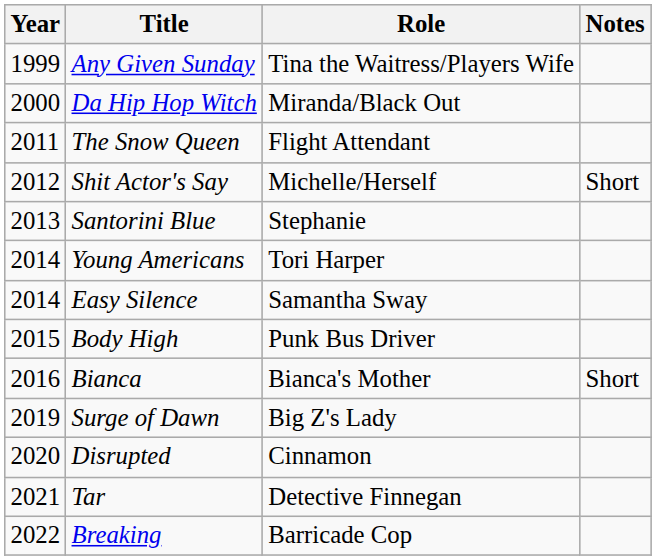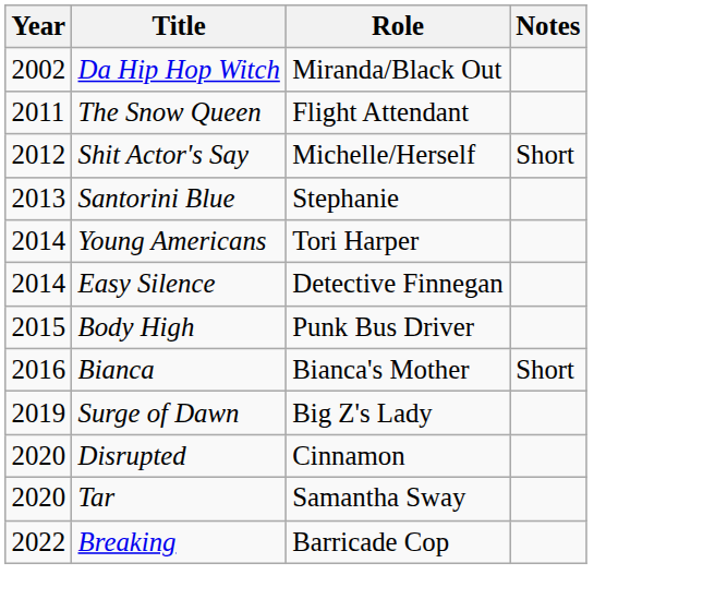- row: 1999 | Any Given Sunday | Tina the Waitress/Players Wife
Da Hip Hop Witch | Year: 2000 -> 2002
Easy Silence | Role: Samantha Sway -> Detective Finnegan
Tar | Year: 2021 -> 2020
Tar | Role: Detective Finnegan -> Samantha Sway
